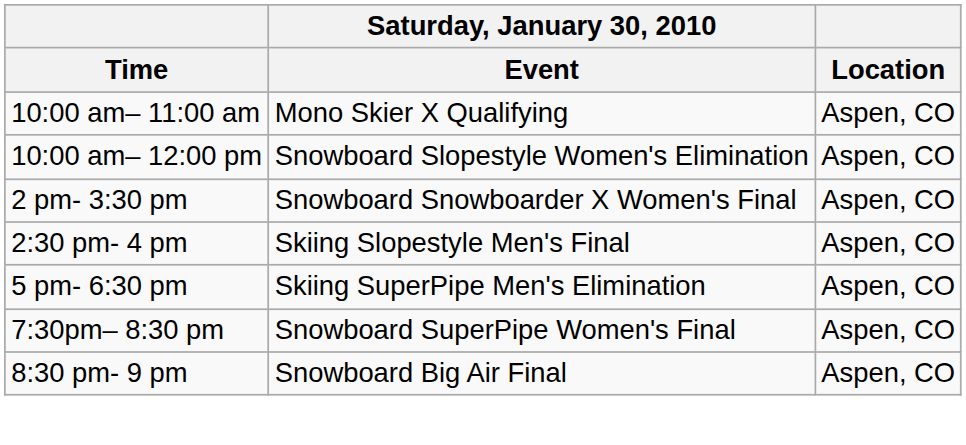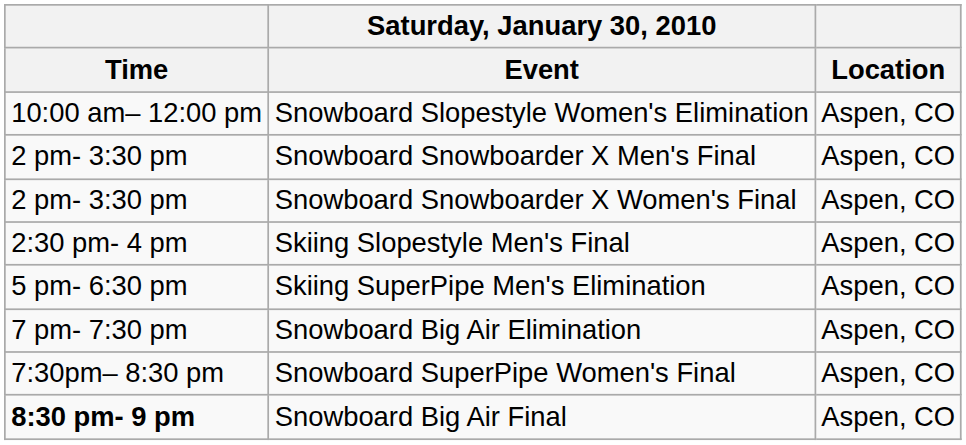- row: 10:00 am– 11:00 am | Mono Skier X Qualifying | Aspen, CO
+ row: 2 pm- 3:30 pm | Snowboard Snowboarder X Men's Final | Aspen, CO
+ row: 7 pm- 7:30 pm | Snowboard Big Air Elimination | Aspen, CO
Snowboard Big Air Final | Time: normal -> bold
